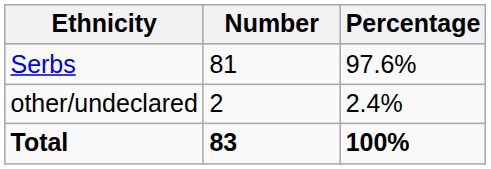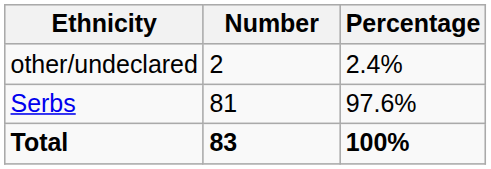rows swapped: Serbs <-> other/undeclared
